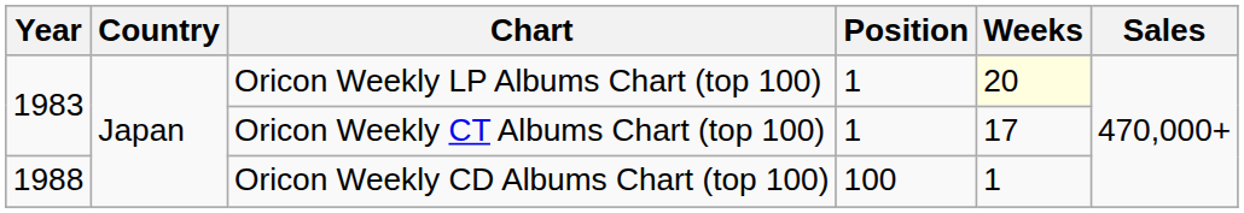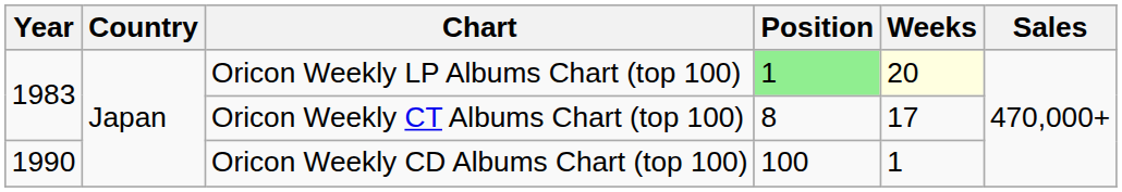Oricon Weekly LP Albums Chart (top 100) | Position: no background -> lightgreen background
Oricon Weekly CT Albums Chart (top 100) | Position: 1 -> 8
Oricon Weekly CD Albums Chart (top 100) | Year: 1988 -> 1990
